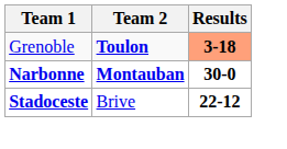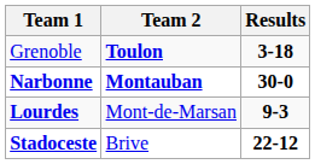Grenoble | Results: lightsalmon background -> no background
+ row: Lourdes | Mont-de-Marsan | 9-3
